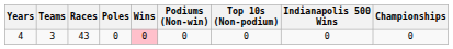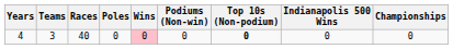4 | Races: 43 -> 40
4 | Top 10s (Non-podium): normal -> bold
